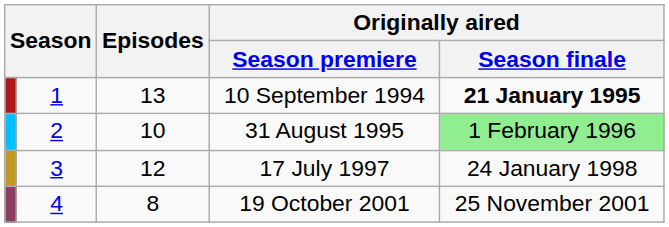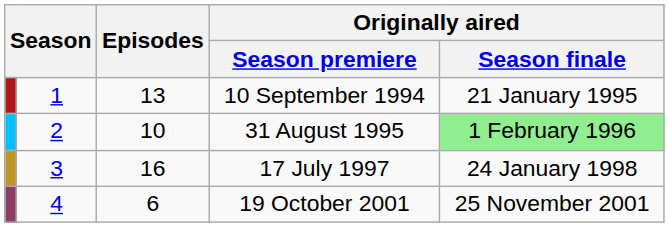10 September 1994 | Originally aired / Season finale: bold -> normal
17 July 1997 | Episodes: 12 -> 16
19 October 2001 | Episodes: 8 -> 6
